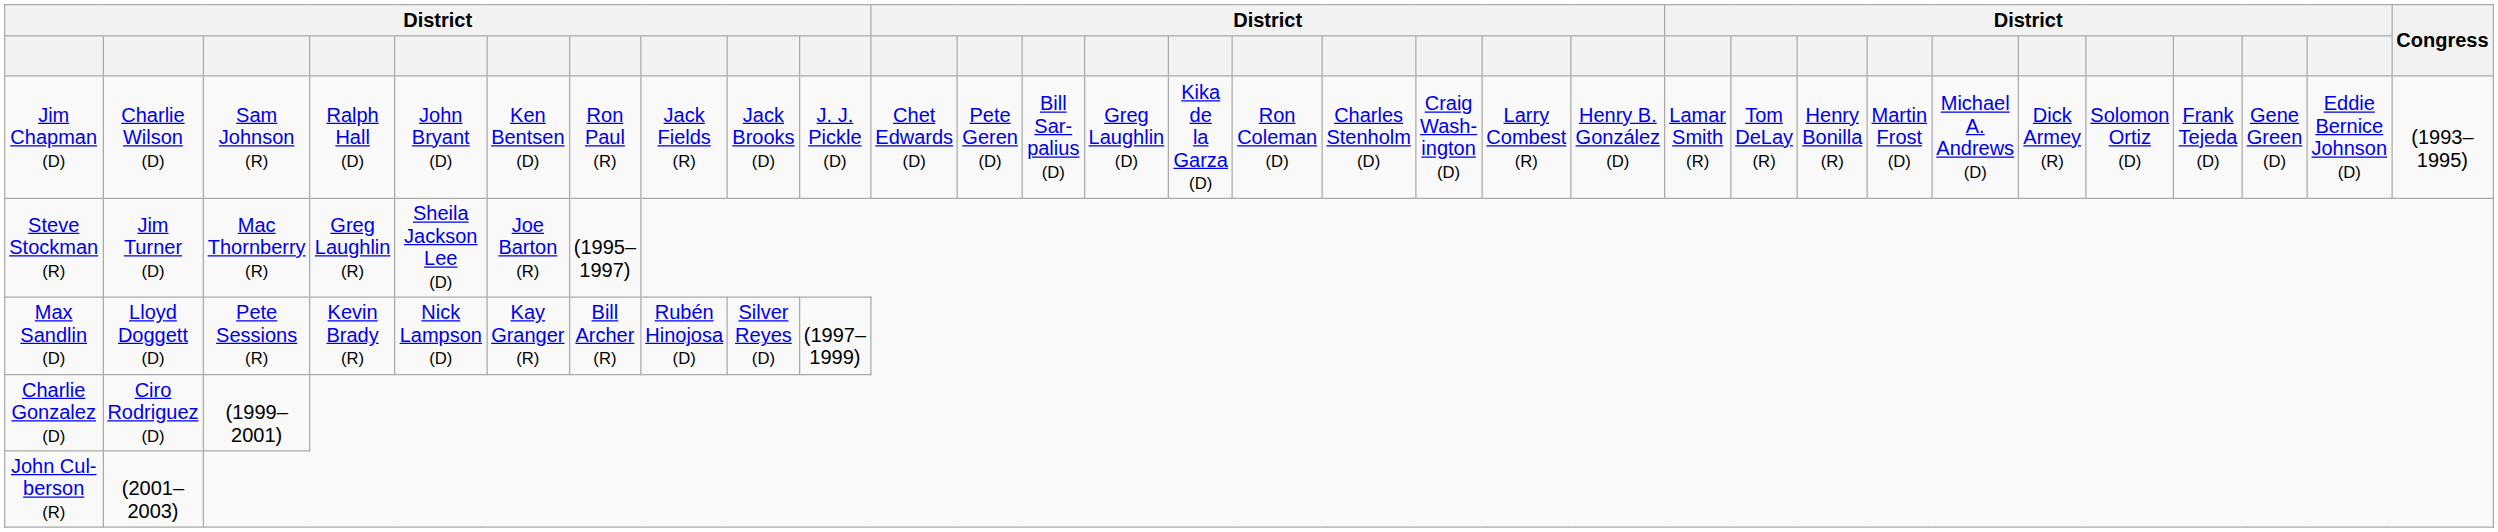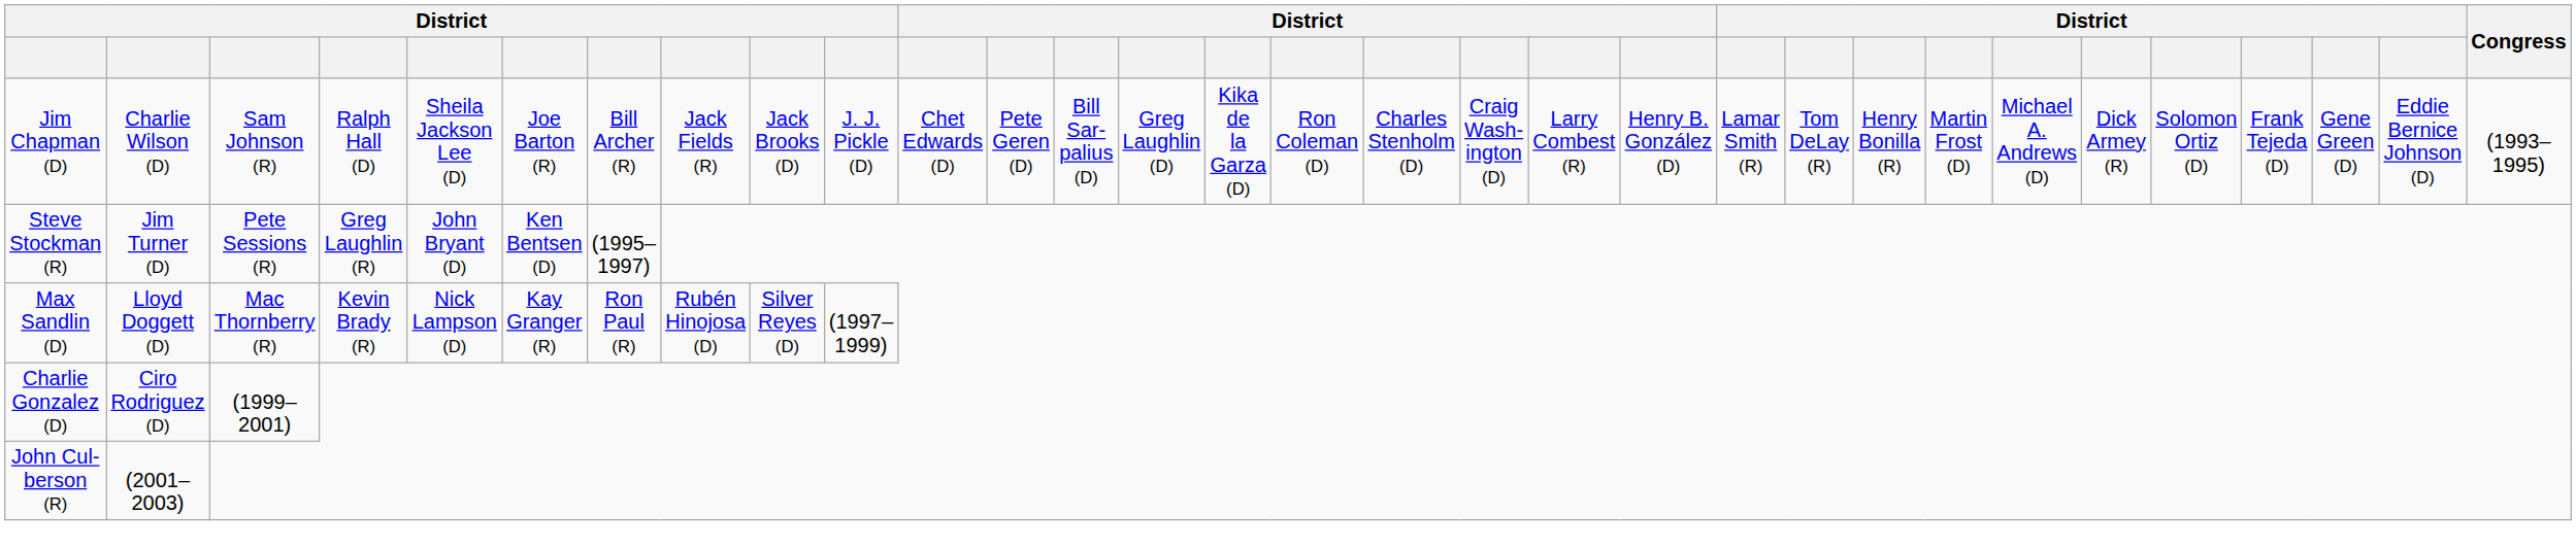Jim Chapman (D) | column 5: John Bryant (D) -> Sheila Jackson Lee (D)
Jim Chapman (D) | column 6: Ken Bentsen (D) -> Joe Barton (R)
Jim Chapman (D) | column 7: Ron Paul (R) -> Bill Archer (R)
Steve Stockman (R) | column 3: Mac Thornberry (R) -> Pete Sessions (R)
Steve Stockman (R) | column 5: Sheila Jackson Lee (D) -> John Bryant (D)
Steve Stockman (R) | column 6: Joe Barton (R) -> Ken Bentsen (D)
Max Sandlin (D) | column 3: Pete Sessions (R) -> Mac Thornberry (R)
Max Sandlin (D) | column 7: Bill Archer (R) -> Ron Paul (R)
